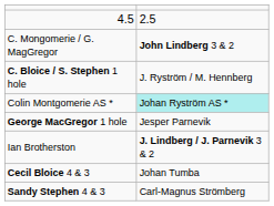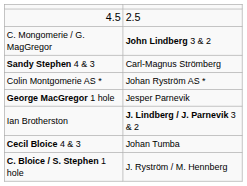rows swapped: C. Bloice / S. Stephen 1 hole <-> Sandy Stephen 4 & 3
Colin Montgomerie AS * | column 2: paleturquoise background -> no background
